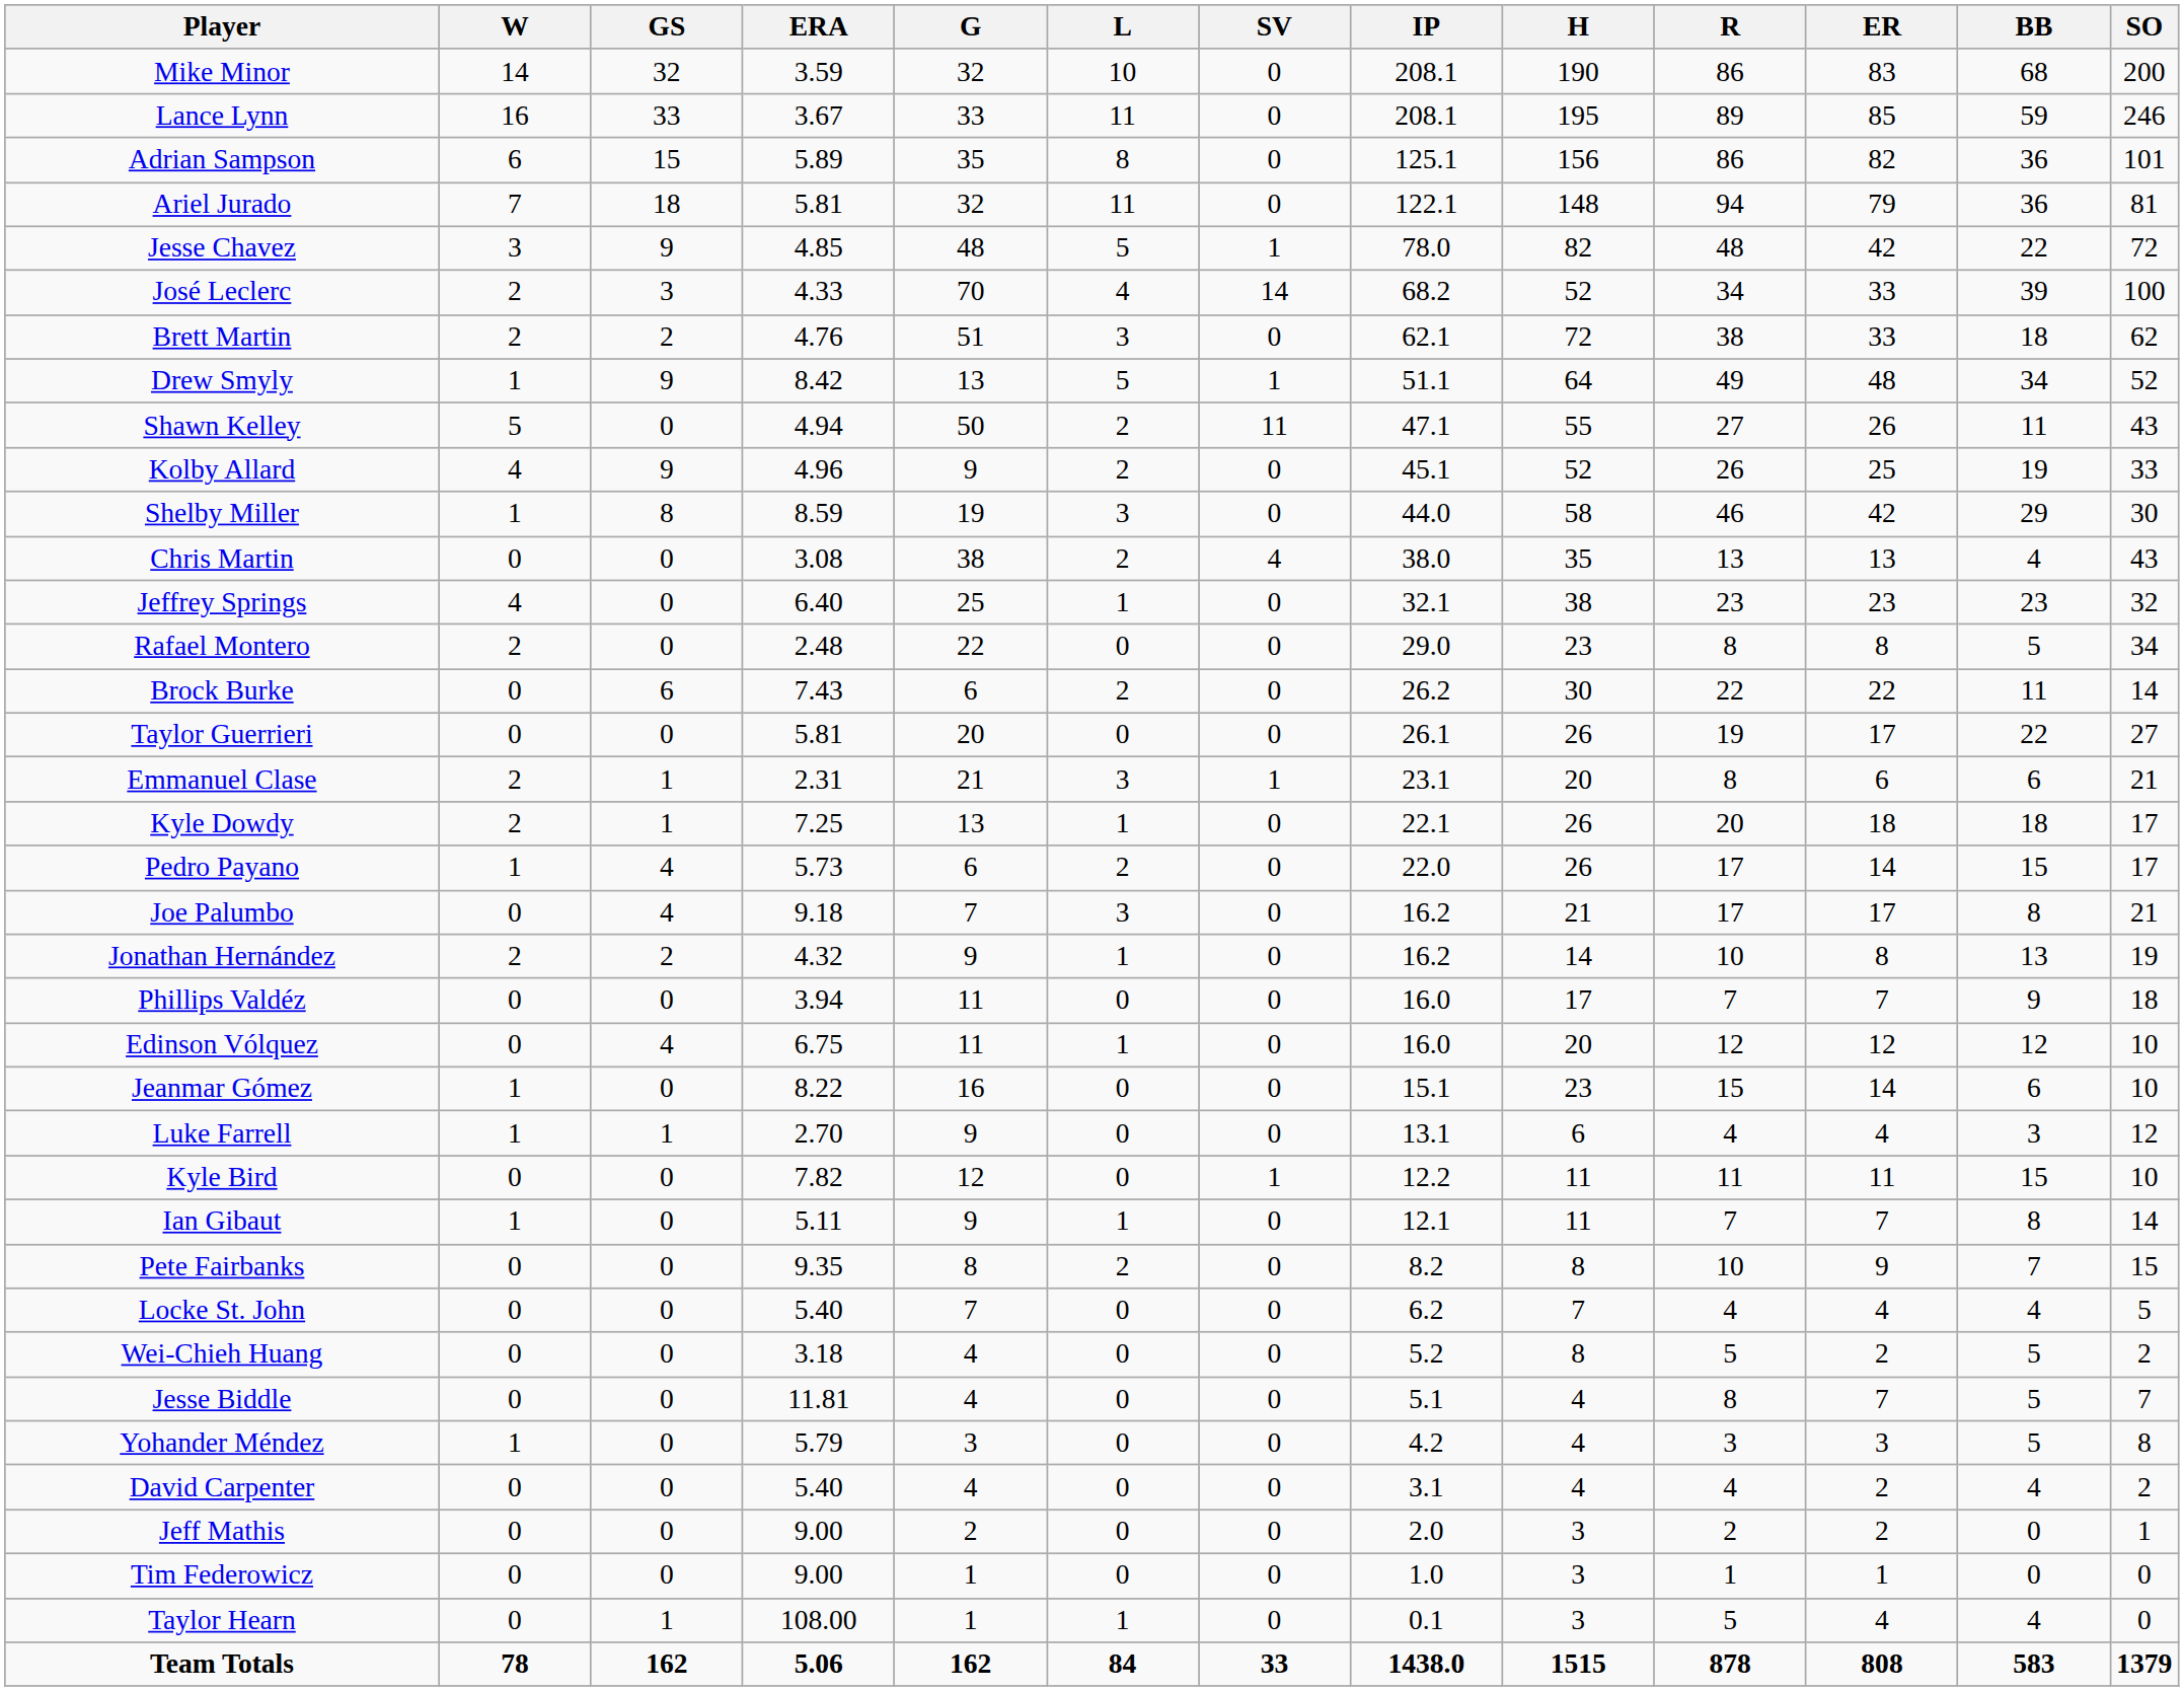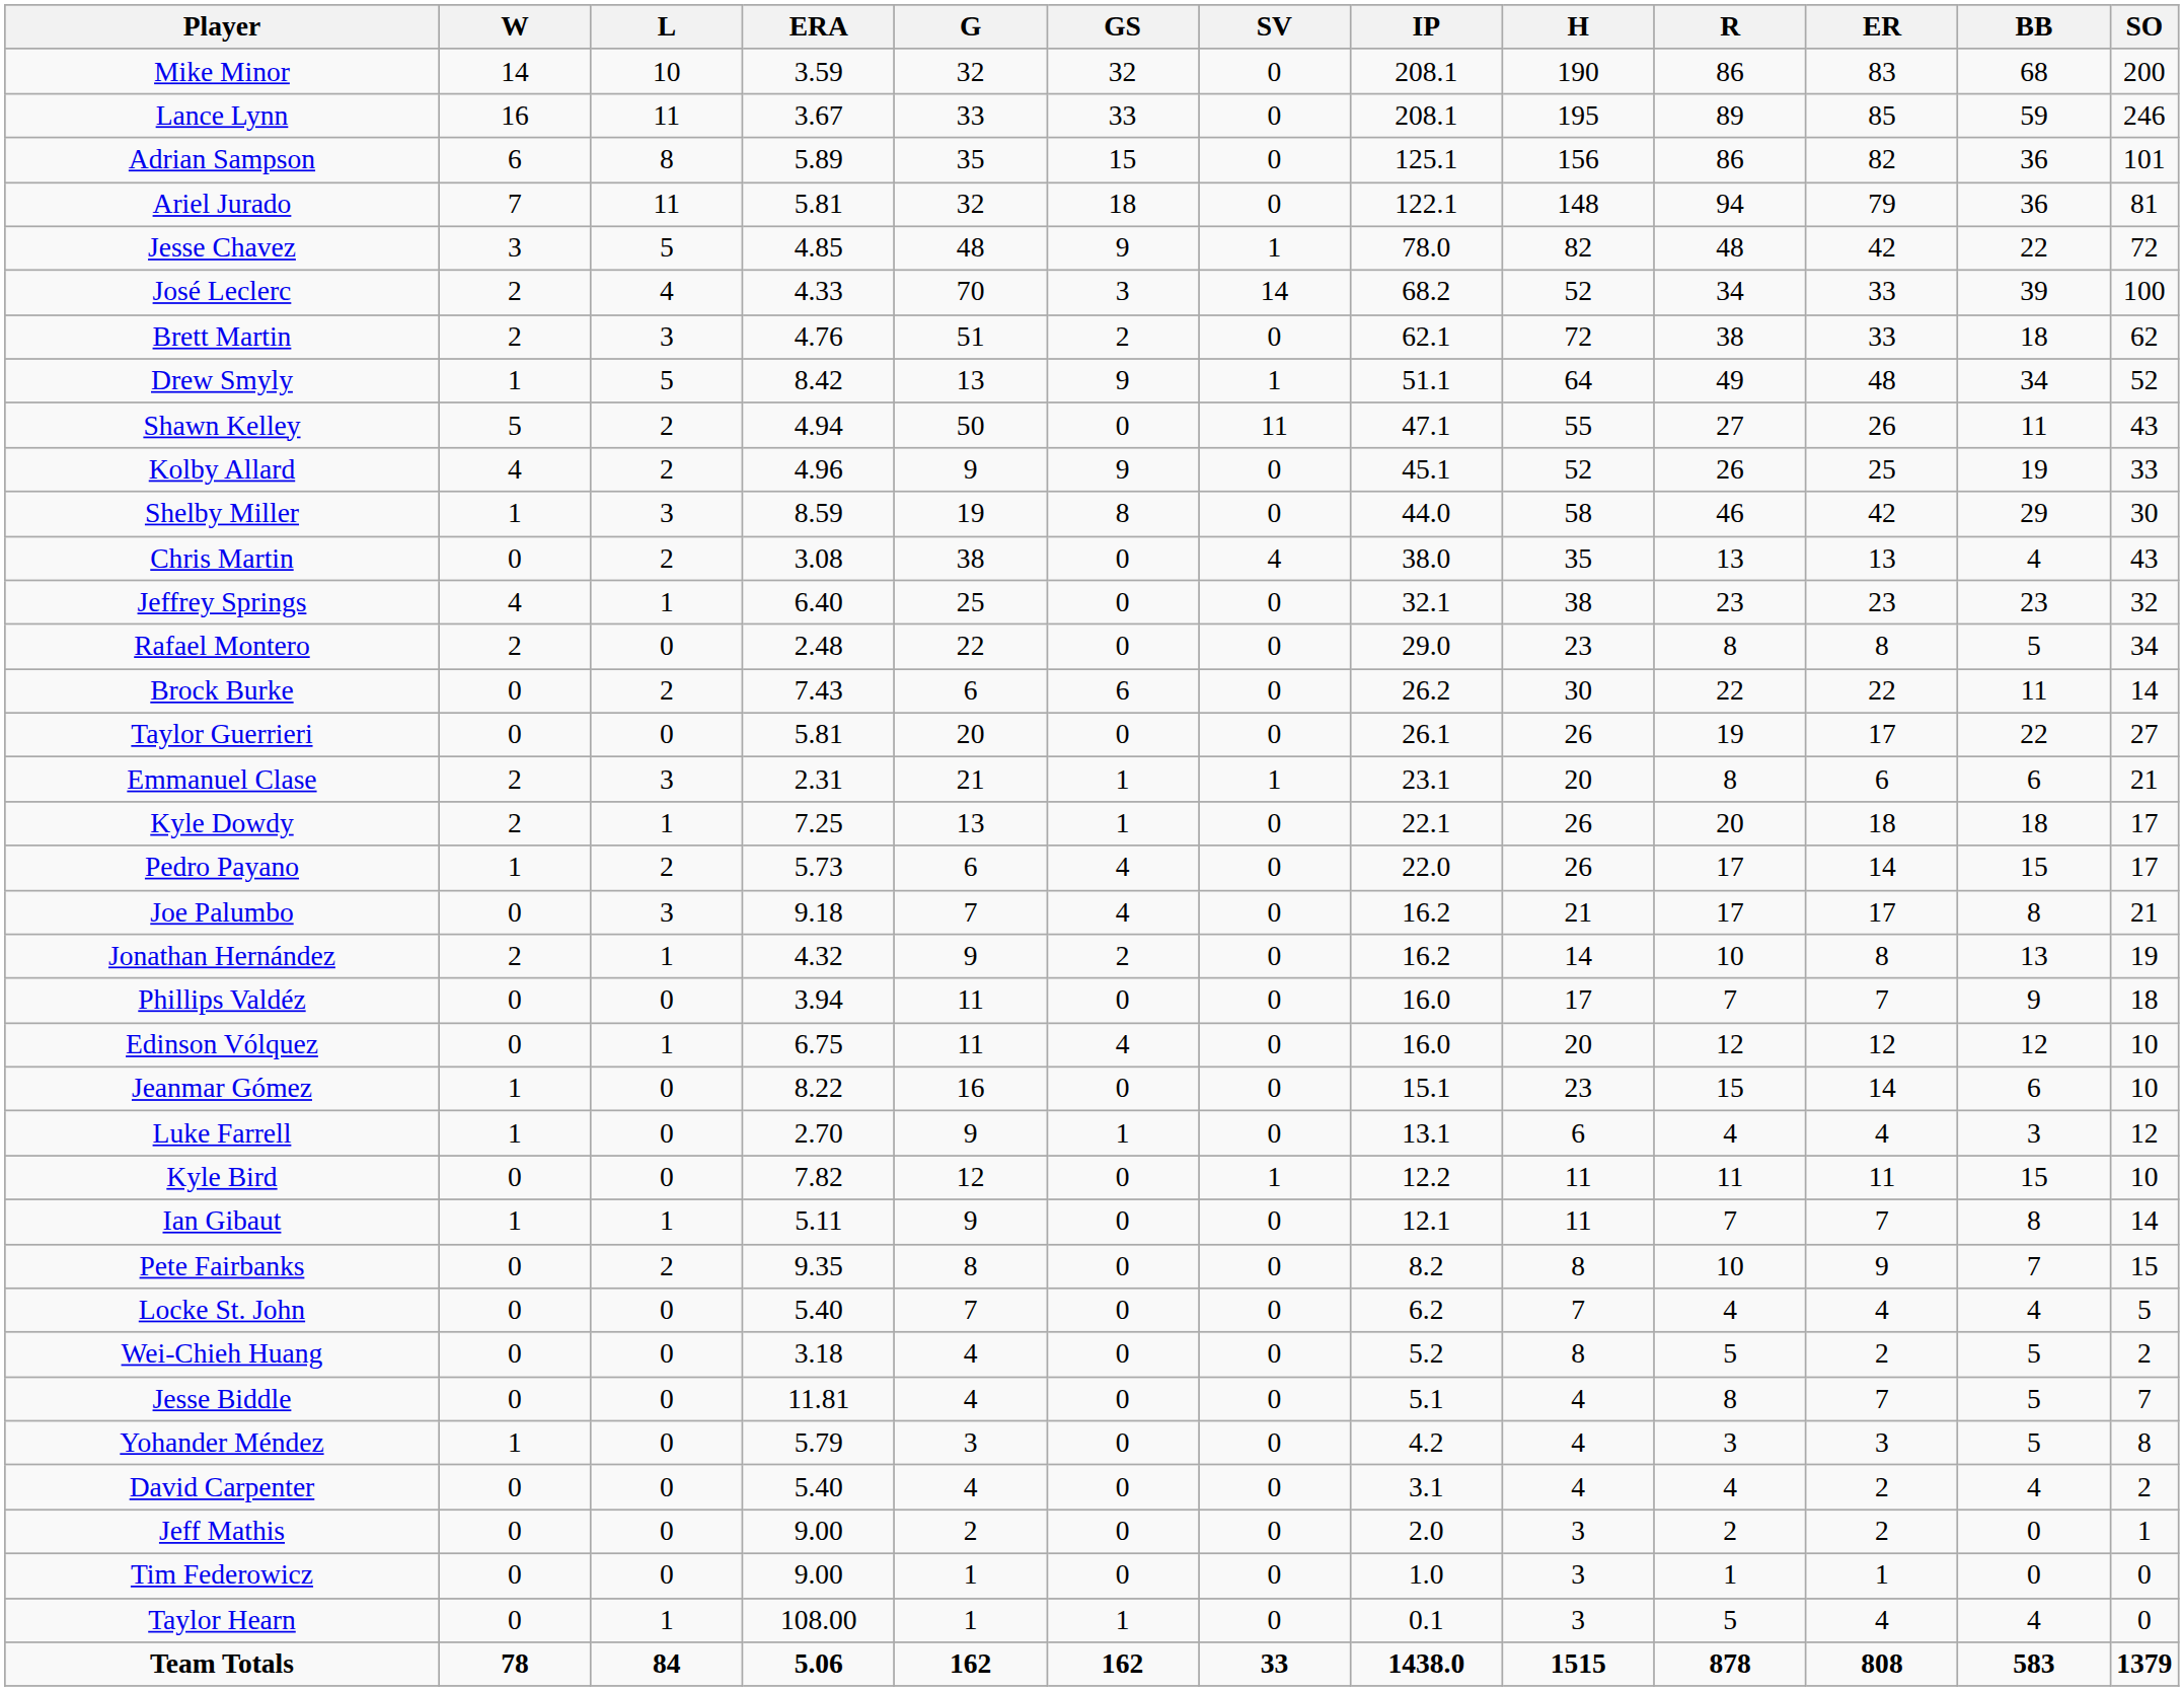columns swapped: L <-> GS
